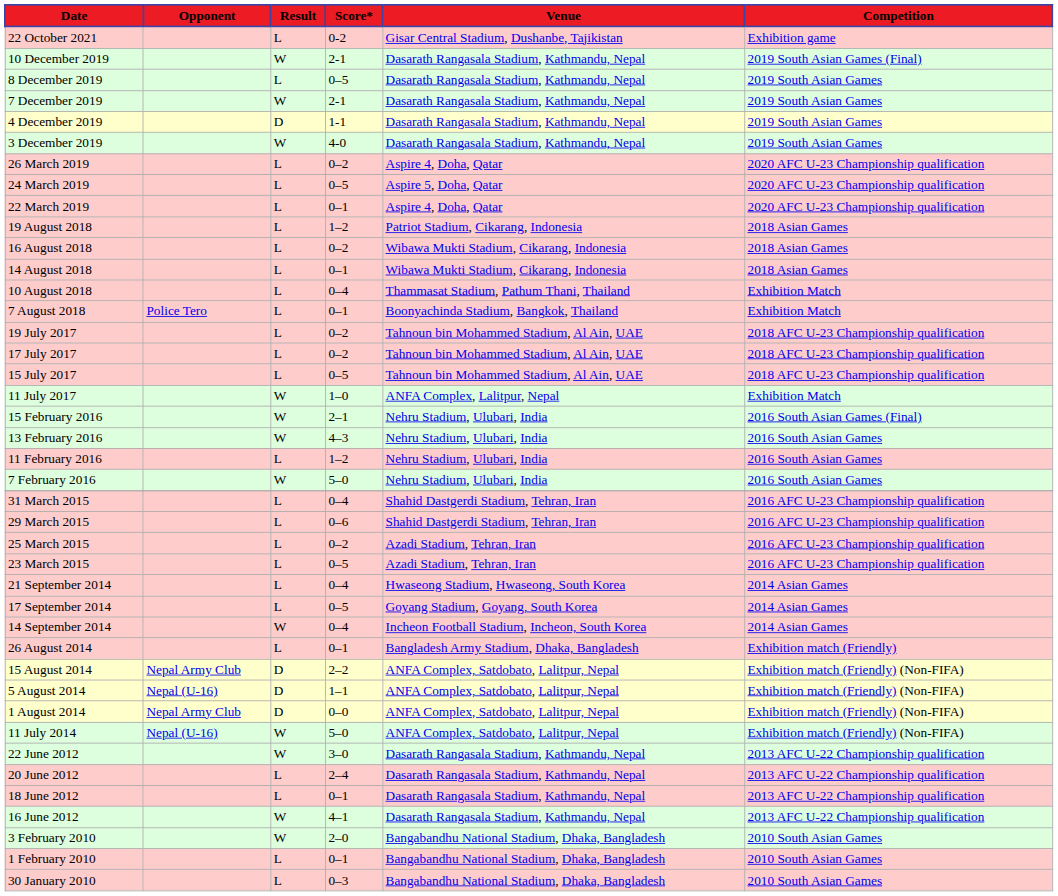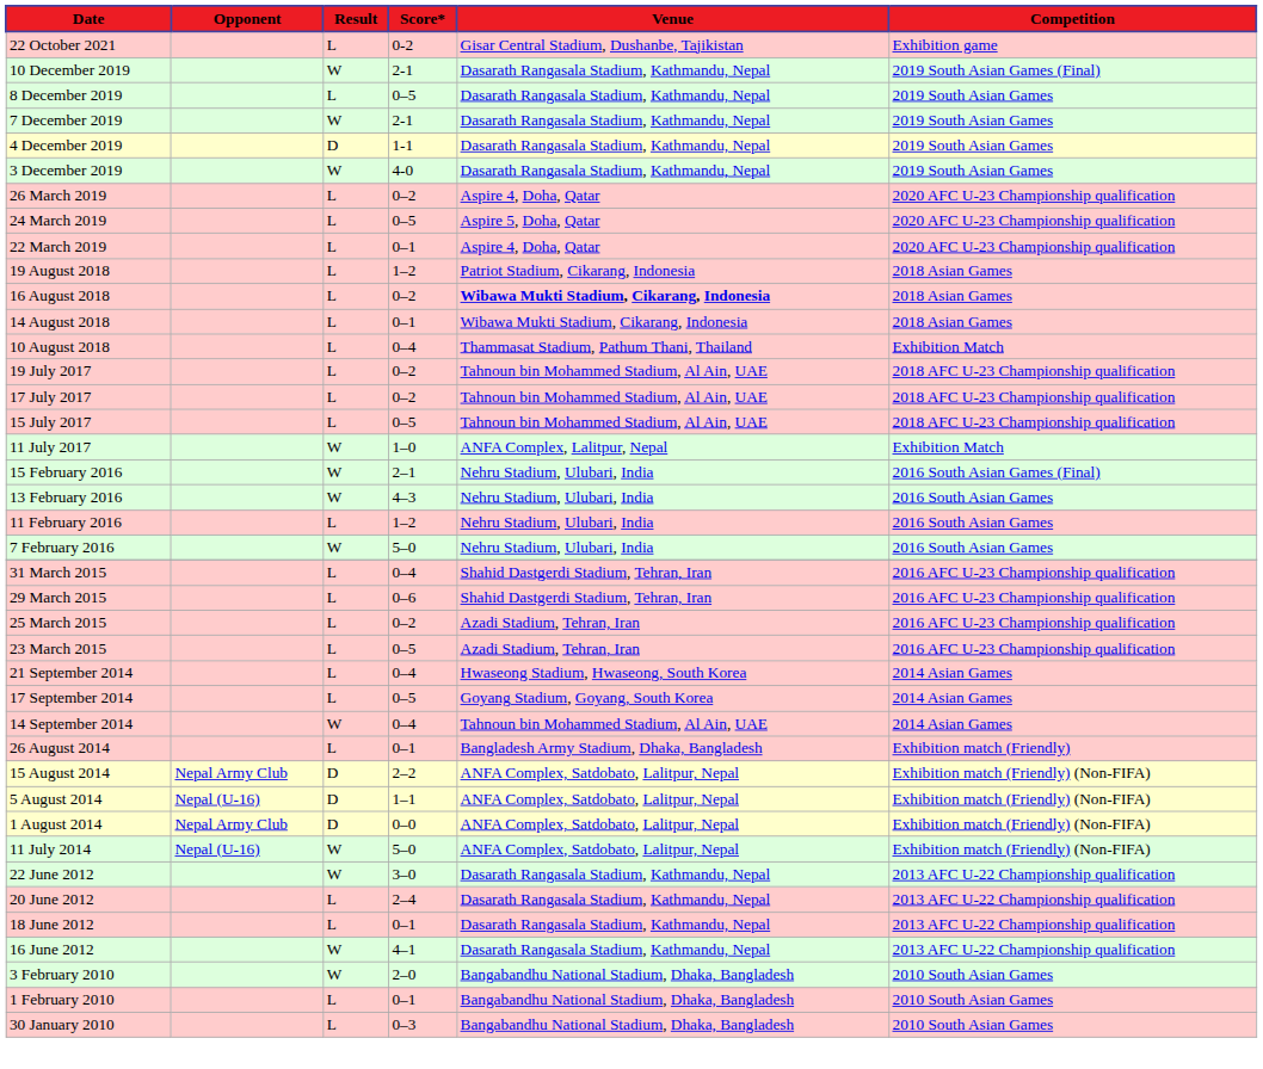16 August 2018 | Venue: normal -> bold
- row: 7 August 2018 | Police Tero | L | 0–1 | Boonyachinda Stadium, Bangkok, Thailand | Exhibition Match
14 September 2014 | Venue: Incheon Football Stadium, Incheon, South Korea -> Tahnoun bin Mohammed Stadium, Al Ain, UAE
